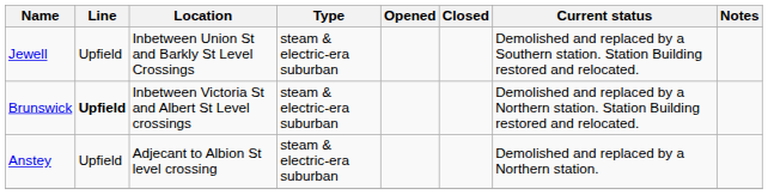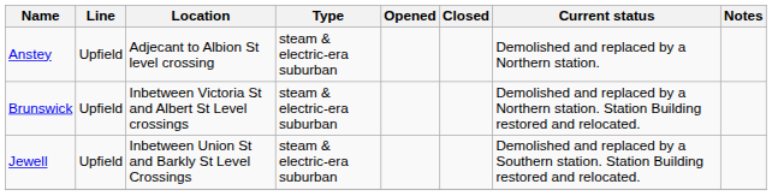rows swapped: Anstey <-> Jewell
Brunswick | Line: bold -> normal
